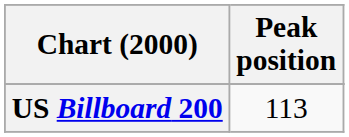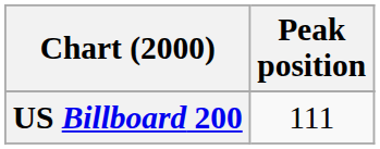US Billboard 200 | Peak position: 113 -> 111
